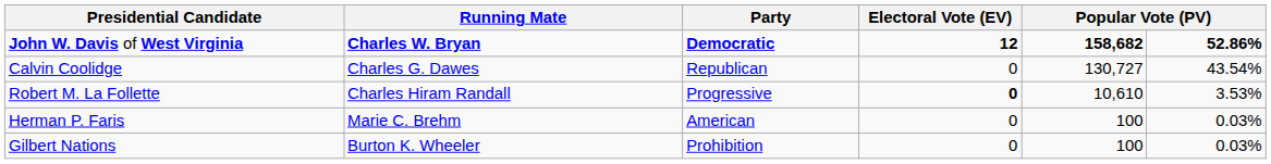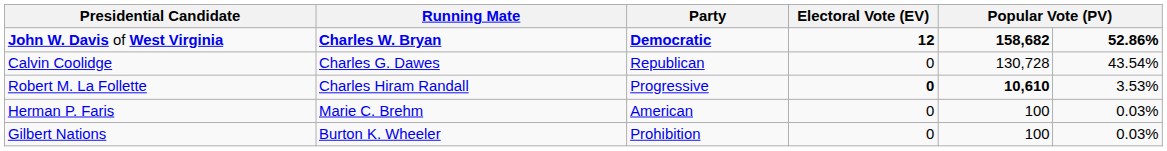Calvin Coolidge | column 5: 130,727 -> 130,728
Robert M. La Follette | column 5: normal -> bold
